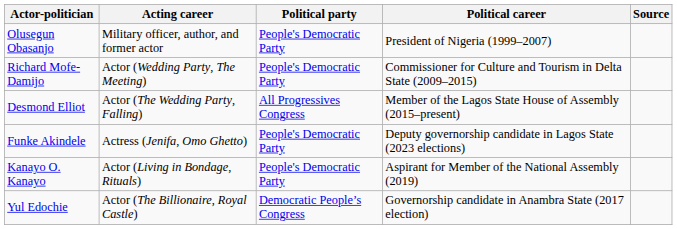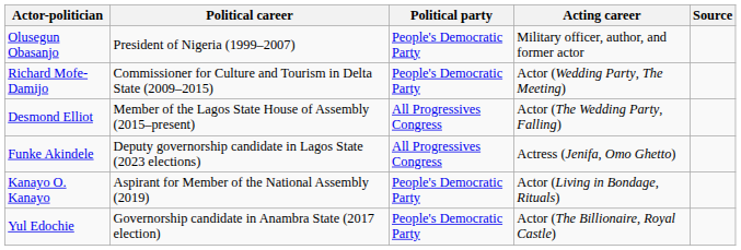columns swapped: Acting career <-> Political career
Funke Akindele | Political party: People's Democratic Party -> All Progressives Congress
Yul Edochie | Political party: Democratic People’s Congress -> People's Democratic Party
